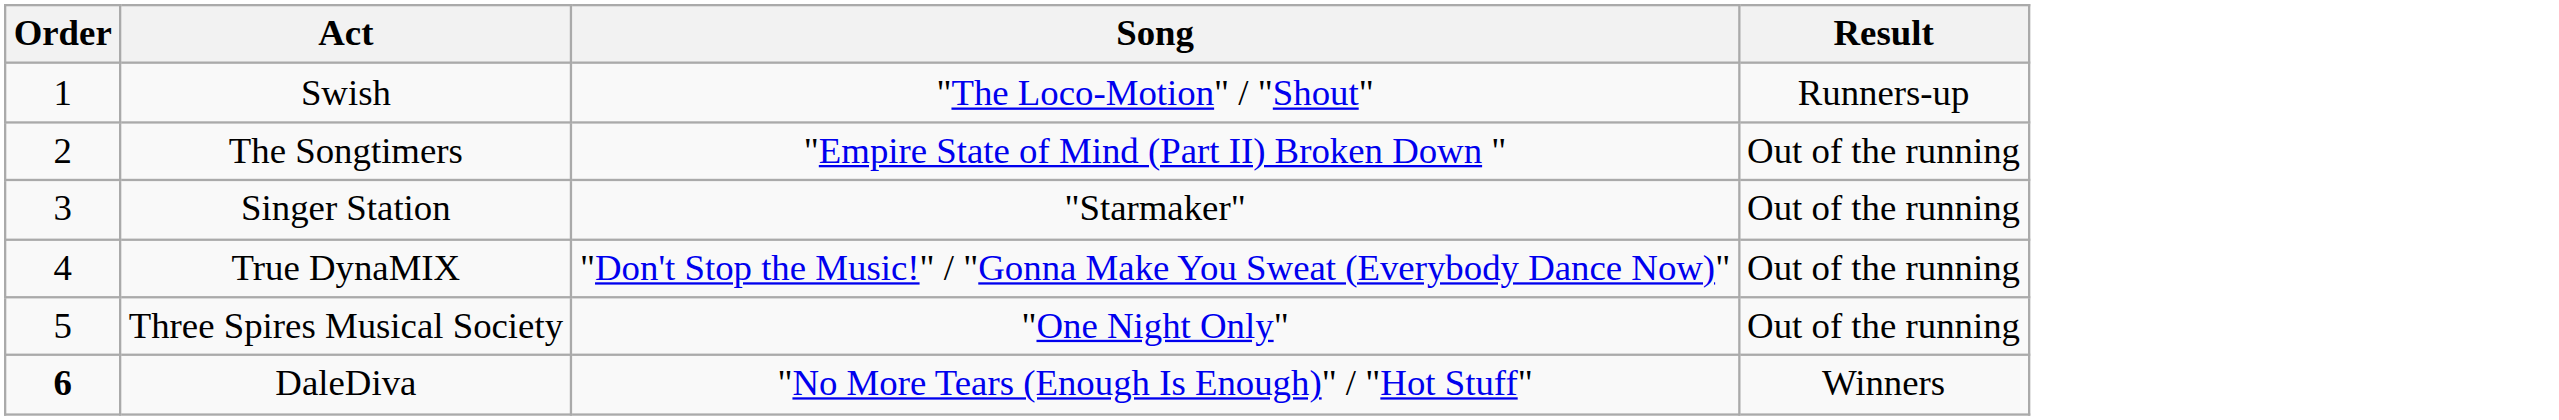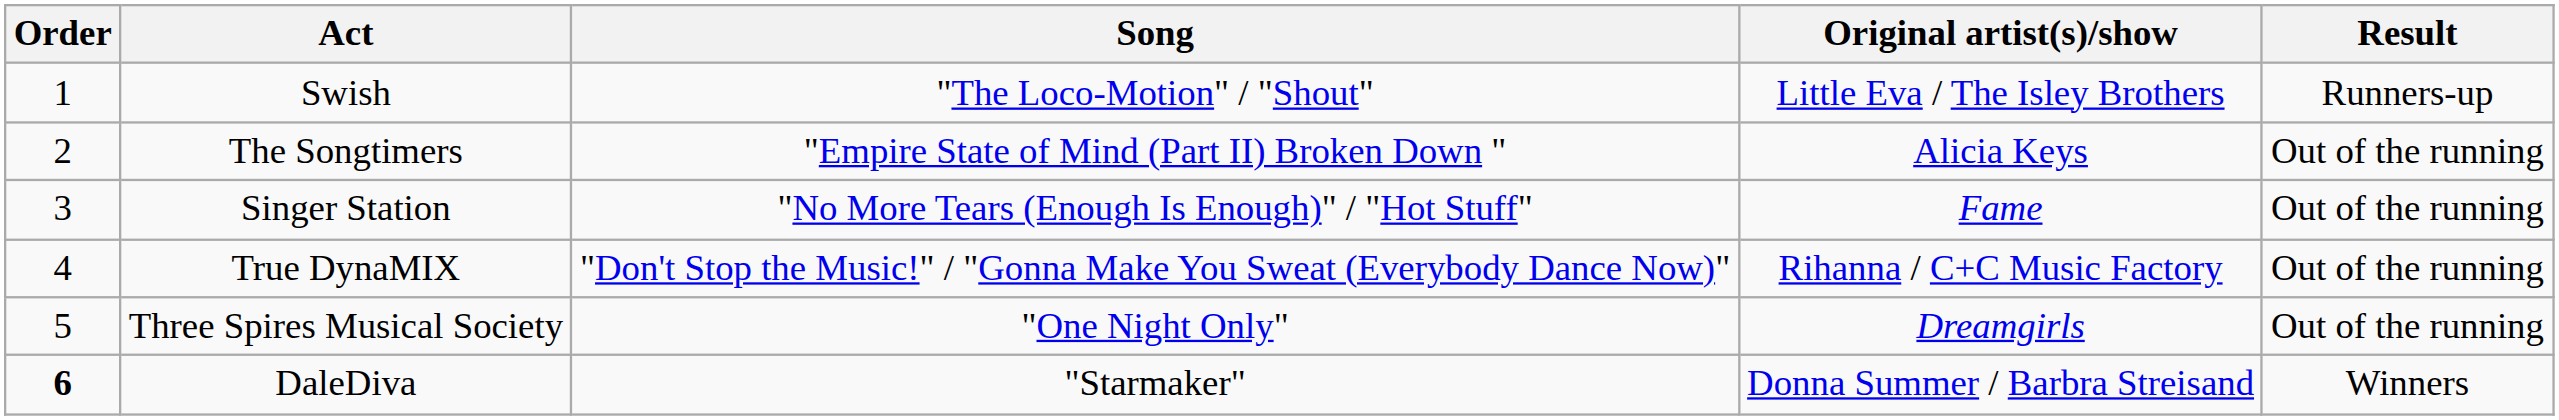+ column: Original artist(s)/show | Little Eva / The Isley Brothers | Alicia Keys | Fame | Rihanna / C+C Music Factory | Dreamgirls | Donna Summer / Barbra Streisand
Singer Station | Song: "Starmaker" -> "No More Tears (Enough Is Enough)" / "Hot Stuff"
DaleDiva | Song: "No More Tears (Enough Is Enough)" / "Hot Stuff" -> "Starmaker"
